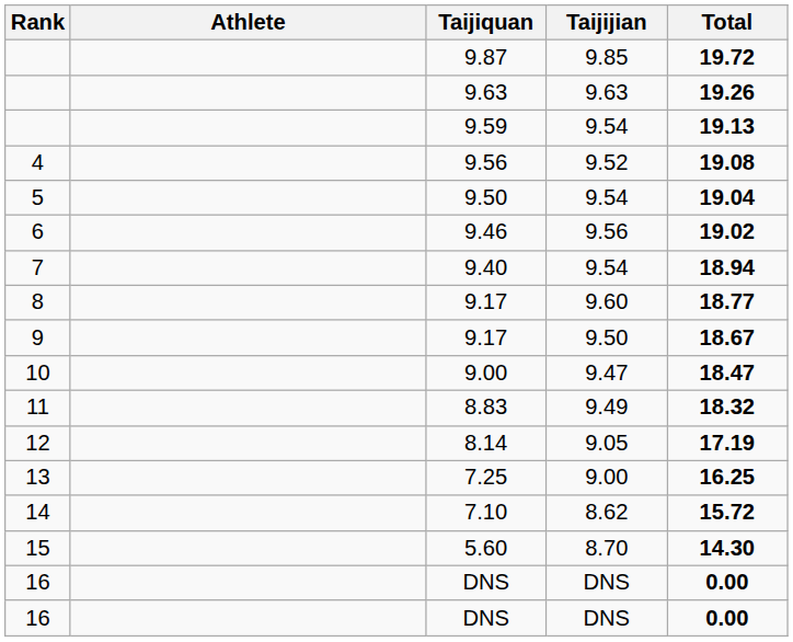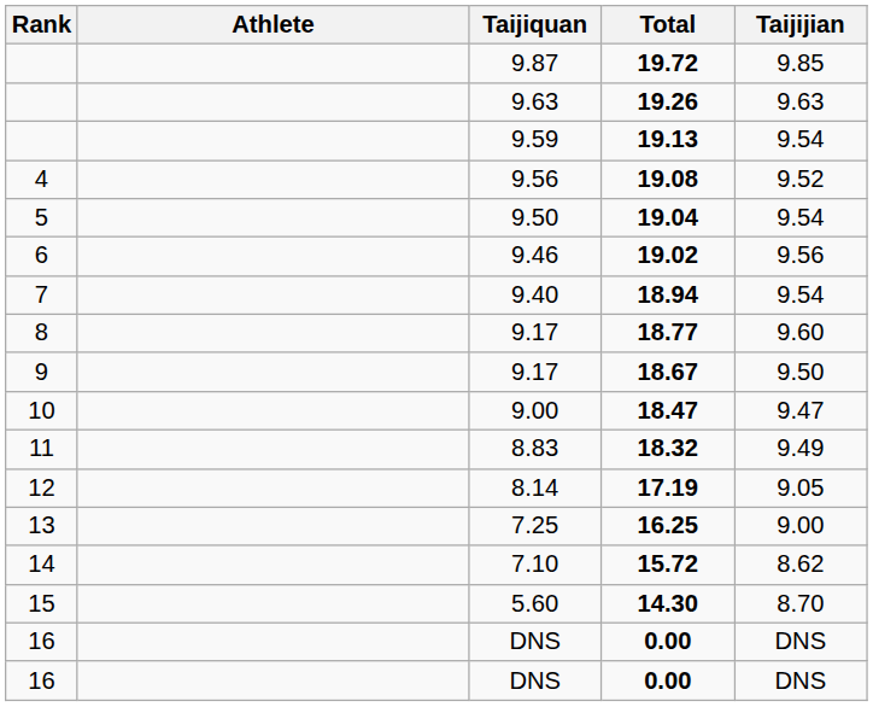columns swapped: Taijijian <-> Total
